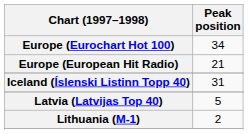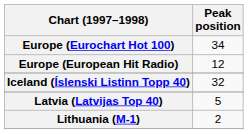Europe (European Hit Radio) | Peak position: 21 -> 12
Iceland (Íslenski Listinn Topp 40) | Peak position: 31 -> 32
